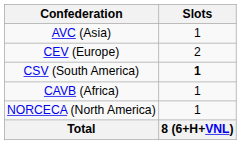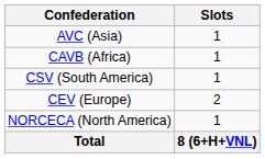rows swapped: CAVB (Africa) <-> CEV (Europe)
CSV (South America) | Slots: bold -> normal
